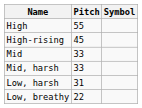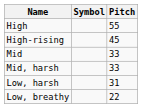columns swapped: Pitch <-> Symbol
